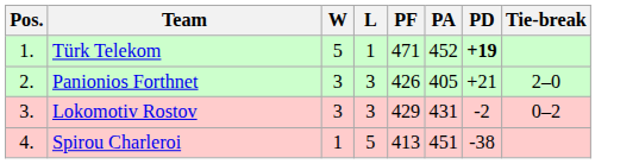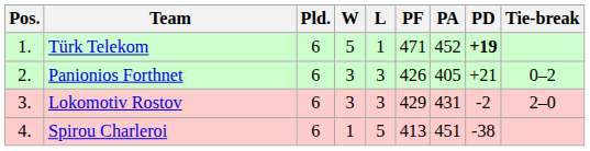+ column: Pld. | 6 | 6 | 6 | 6
Panionios Forthnet | Tie-break: 2–0 -> 0–2
Lokomotiv Rostov | Tie-break: 0–2 -> 2–0
